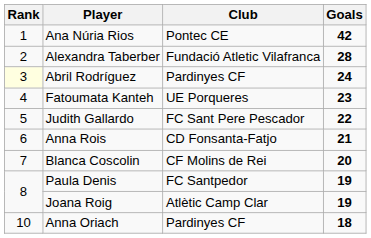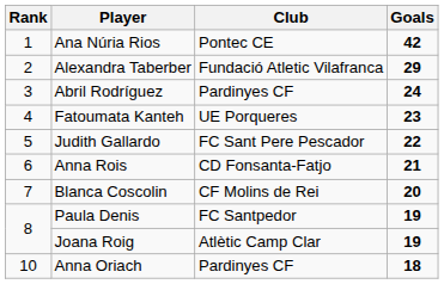Alexandra Taberber | Goals: 28 -> 29
Abril Rodríguez | Rank: lightyellow background -> no background
